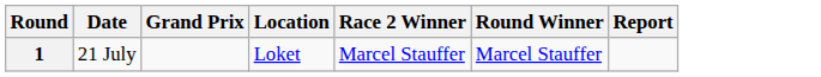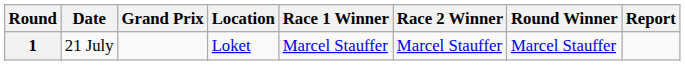+ column: Race 1 Winner | Marcel Stauffer
